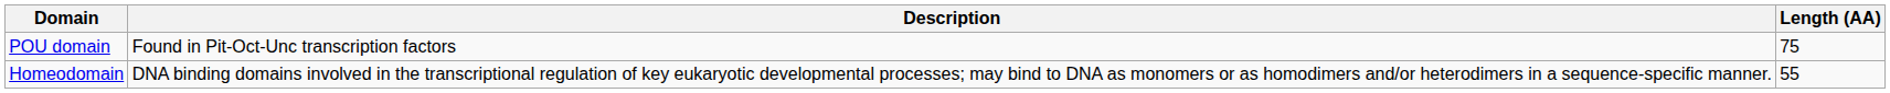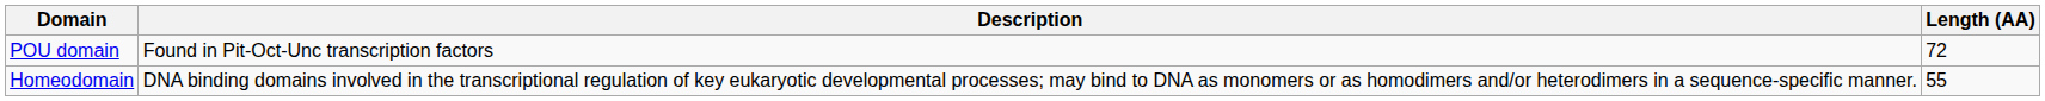POU domain | Length (AA): 75 -> 72
